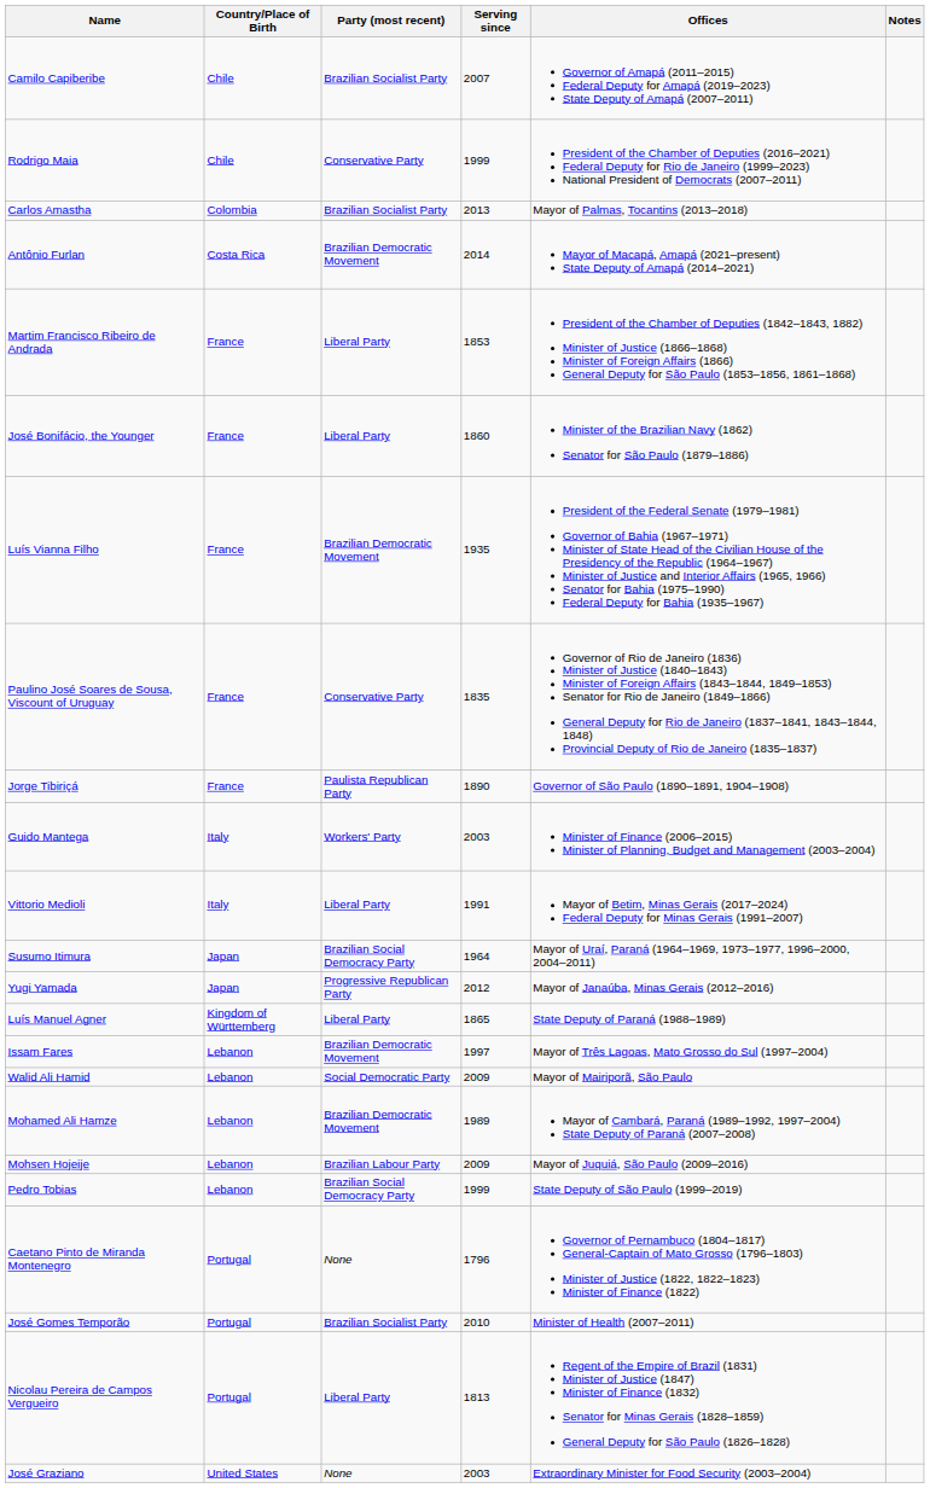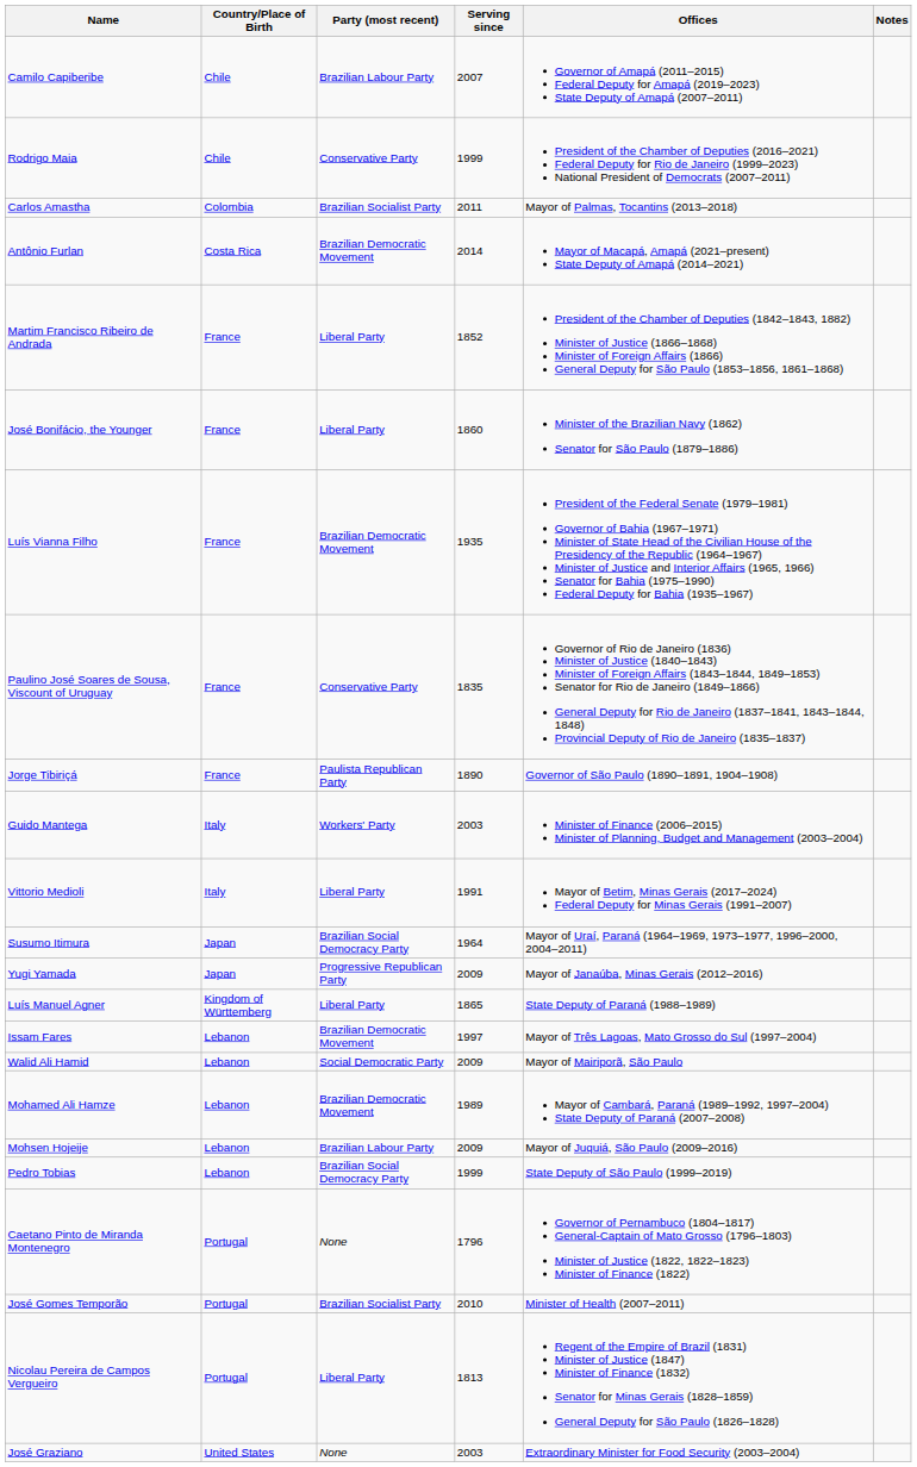Camilo Capiberibe | Party (most recent): Brazilian Socialist Party -> Brazilian Labour Party
Carlos Amastha | Serving since: 2013 -> 2011
Martim Francisco Ribeiro de Andrada | Serving since: 1853 -> 1852
Yugi Yamada | Serving since: 2012 -> 2009
